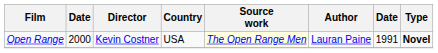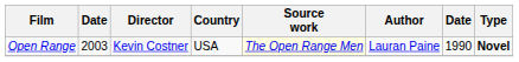Open Range | column 2: 2000 -> 2003
Open Range | column 7: 1991 -> 1990
